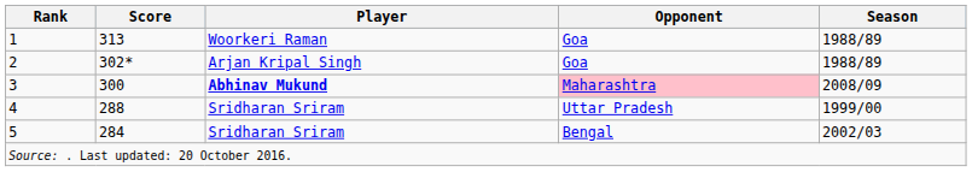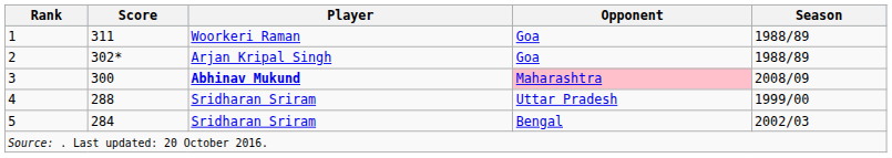1 | Score: 313 -> 311
